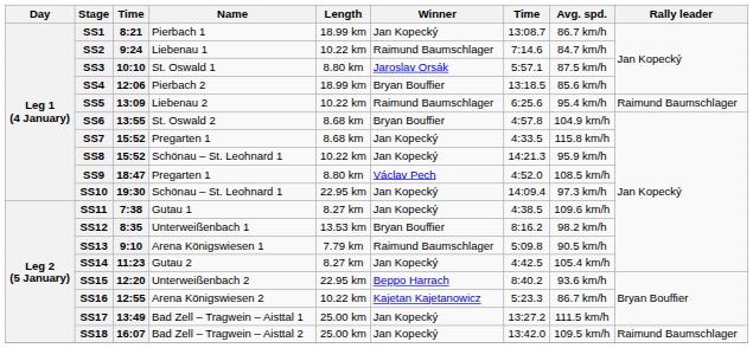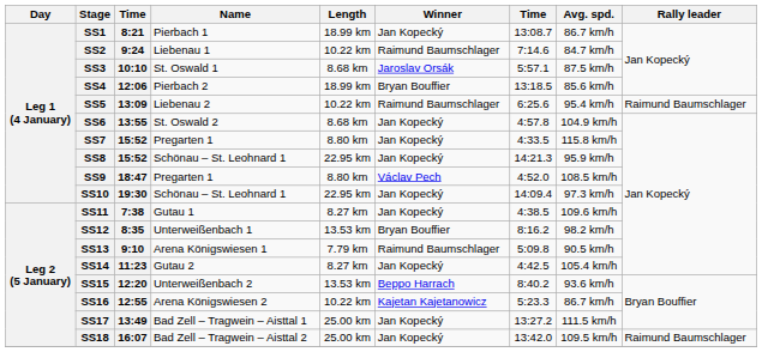SS3 | Length: 8.80 km -> 8.68 km
SS6 | Winner: Bryan Bouffier -> Jan Kopecký
SS7 | Length: 8.68 km -> 8.80 km
SS8 | Length: 10.22 km -> 22.95 km
SS15 | Length: 22.95 km -> 13.53 km
